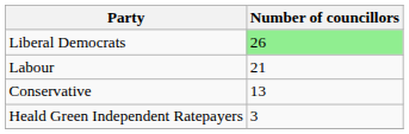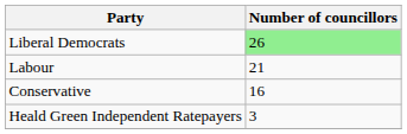Conservative | Number of councillors: 13 -> 16
